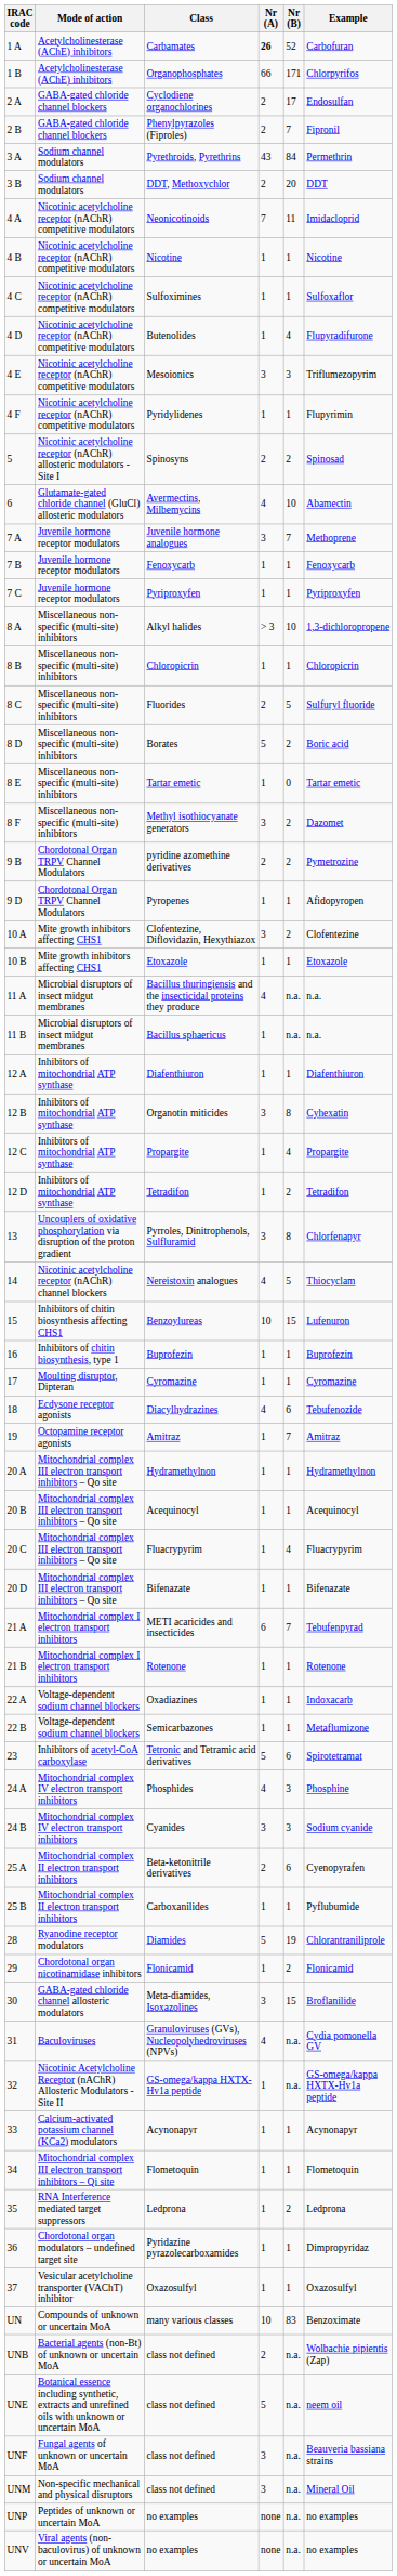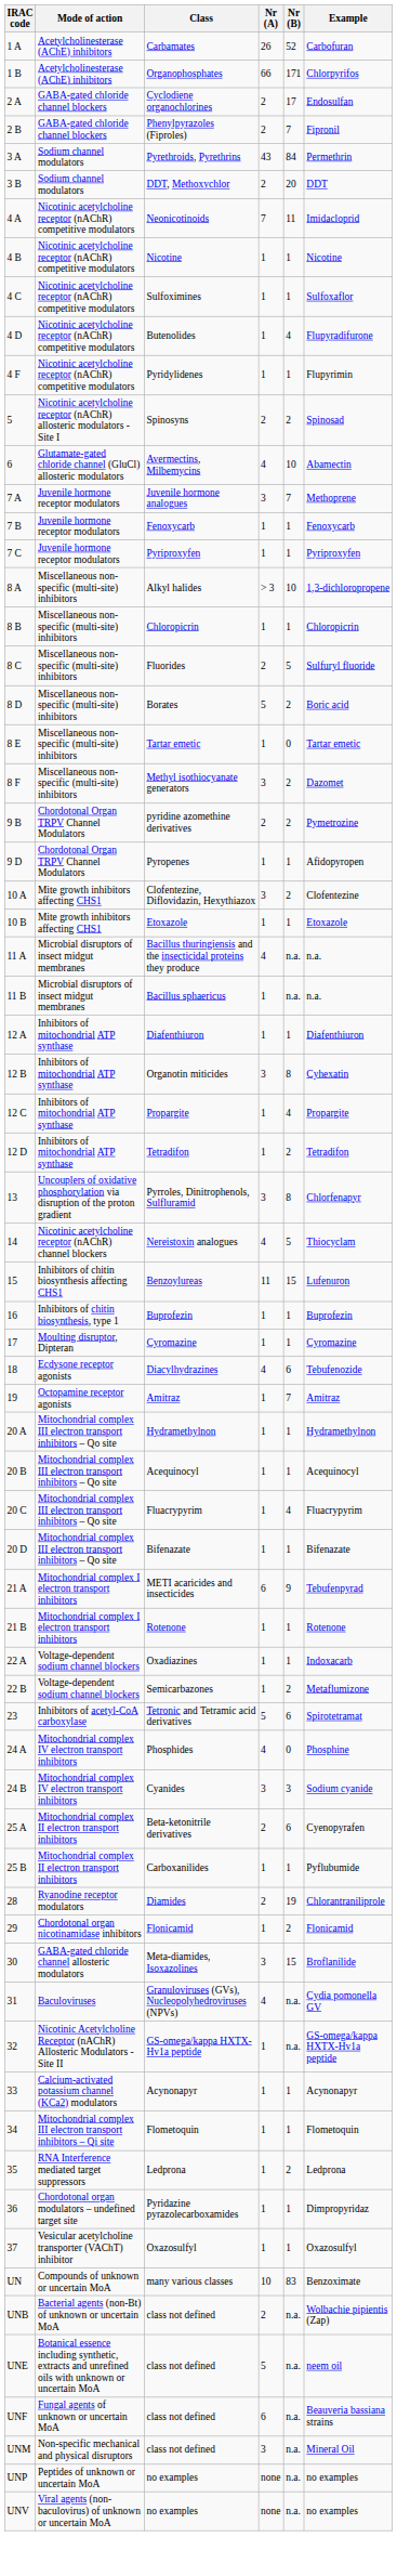Carbamates | Nr (A): bold -> normal
- row: 4 E | Nicotinic acetylcholine receptor (nAChR) competitive modulators | Mesoionics | 3 | 3 | Triflumezopyrim
Benzoylureas | Nr (A): 10 -> 11
METI acaricides and insecticides | Nr (B): 7 -> 9
Semicarbazones | Nr (B): 1 -> 2
Phosphides | Nr (B): 3 -> 0
Diamides | Nr (A): 5 -> 2
UNF / class not defined | Nr (A): 3 -> 6
